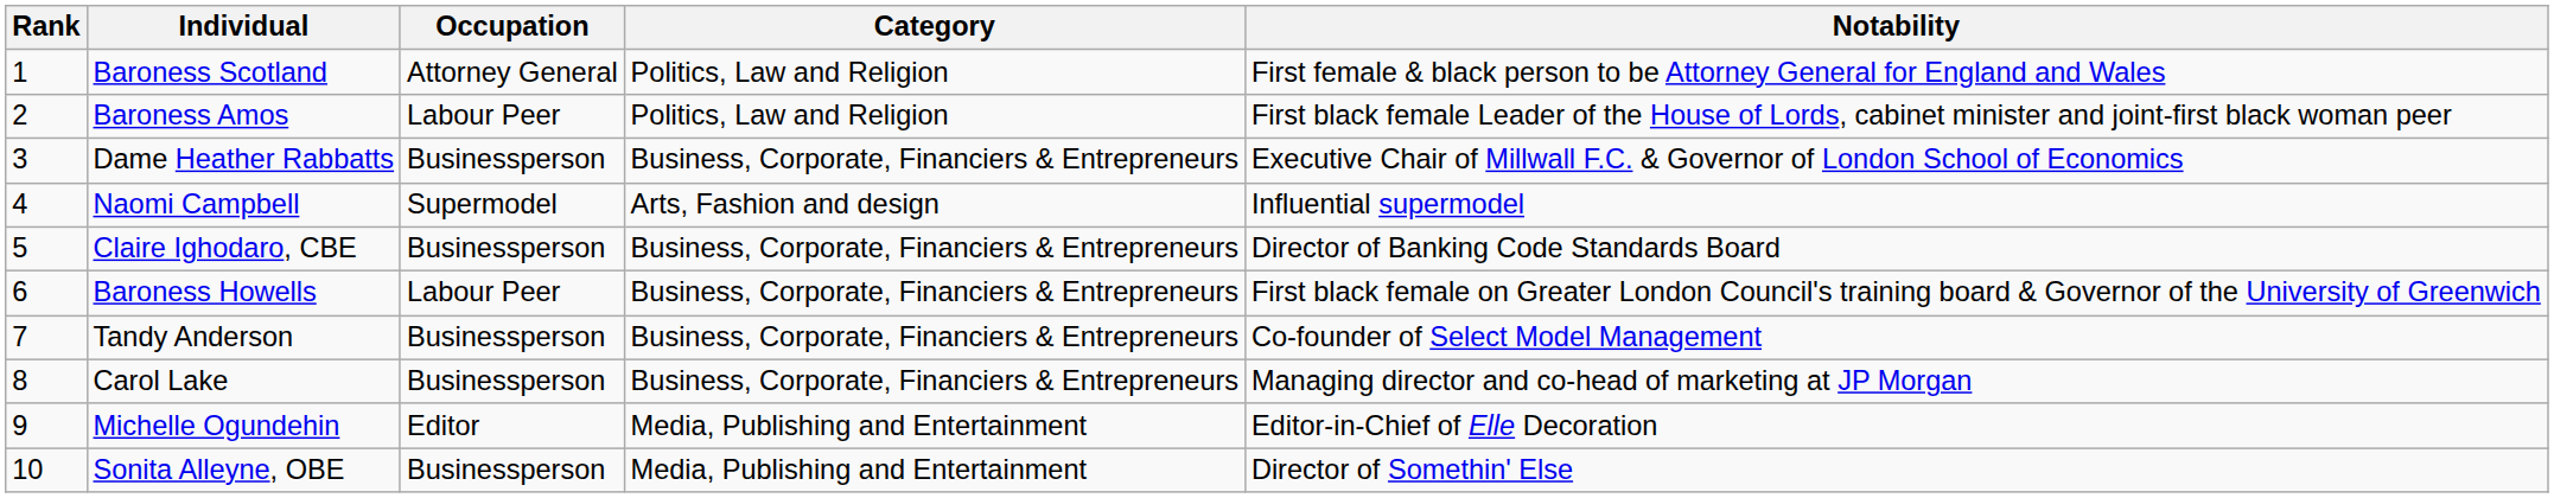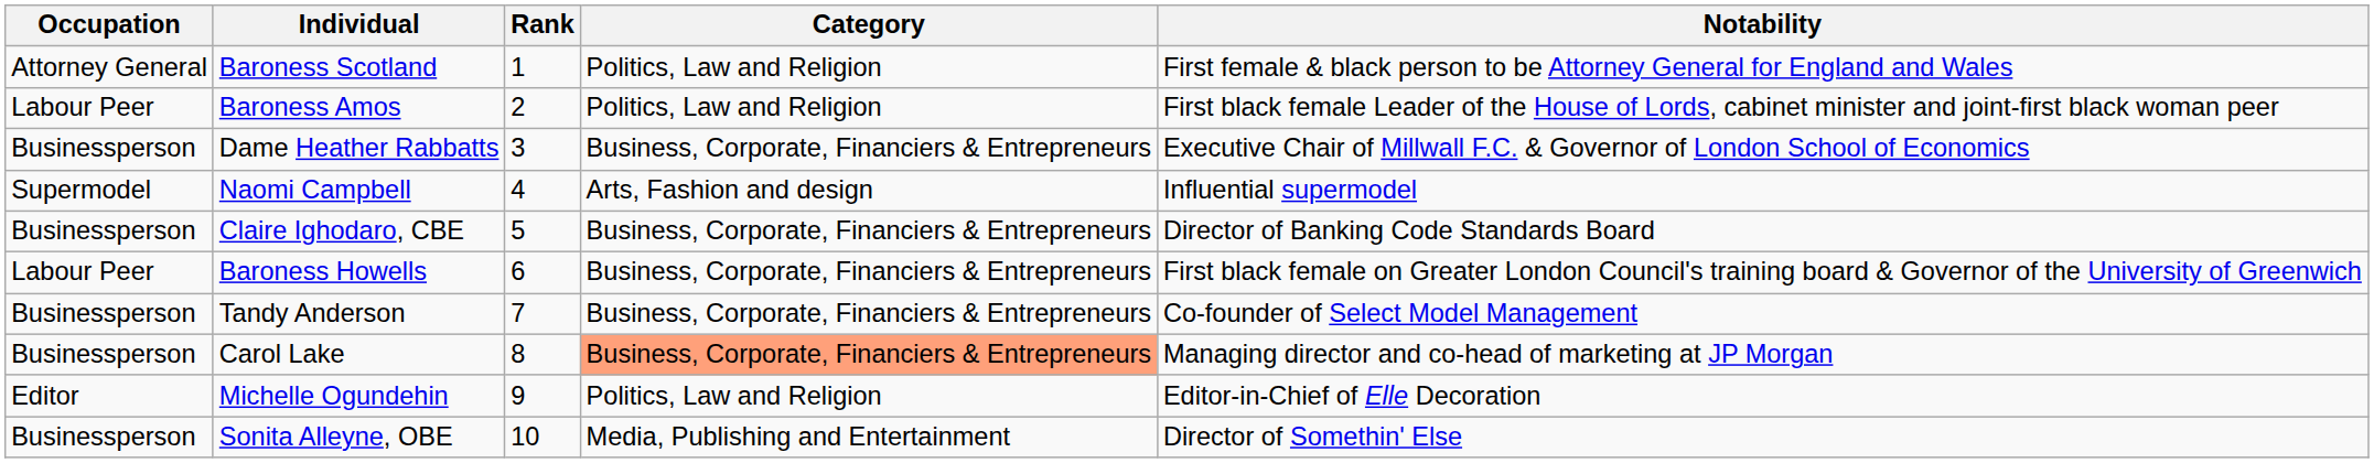columns swapped: Rank <-> Occupation
Carol Lake | Category: no background -> lightsalmon background
Michelle Ogundehin | Category: Media, Publishing and Entertainment -> Politics, Law and Religion
